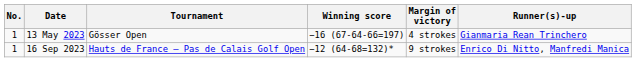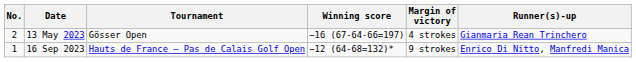13 May 2023 | No.: 1 -> 2
